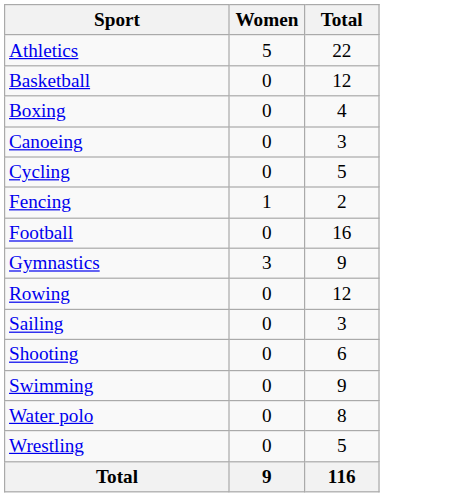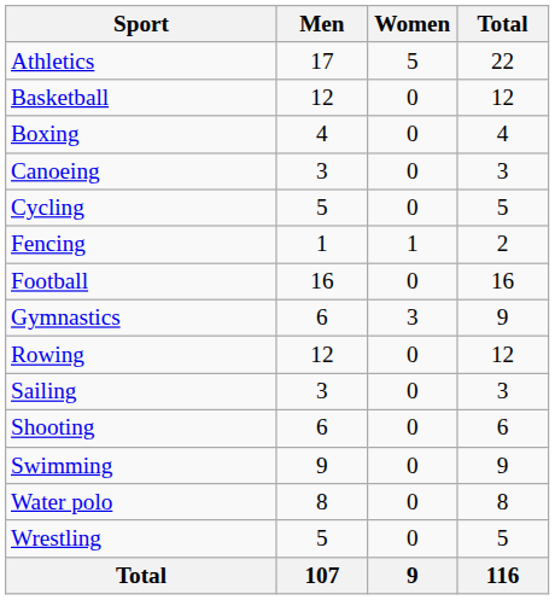+ column: Men | 17 | 12 | 4 | 3 | 5 | 1 | 16 | 6 | 12 | 3 | 6 | 9 | 8 | 5 | 107
